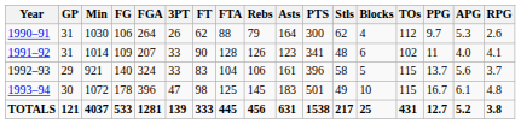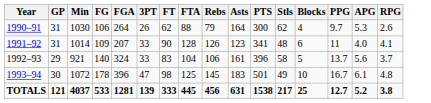- column: TOs | 112 | 102 | 115 | 115 | 431
